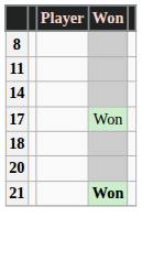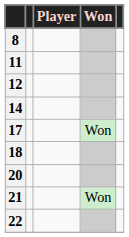+ row: 12
21 | Won: bold -> normal
+ row: 22
